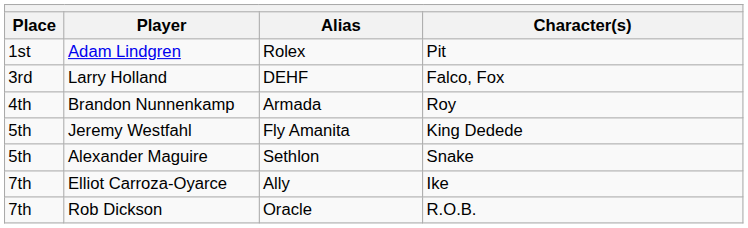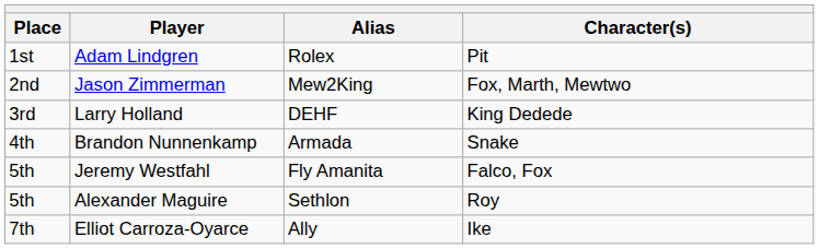+ row: 2nd | Jason Zimmerman | Mew2King | Fox, Marth, Mewtwo
Larry Holland | Character(s): Falco, Fox -> King Dedede
Brandon Nunnenkamp | Character(s): Roy -> Snake
Jeremy Westfahl | Character(s): King Dedede -> Falco, Fox
Alexander Maguire | Character(s): Snake -> Roy
- row: 7th | Rob Dickson | Oracle | R.O.B.
